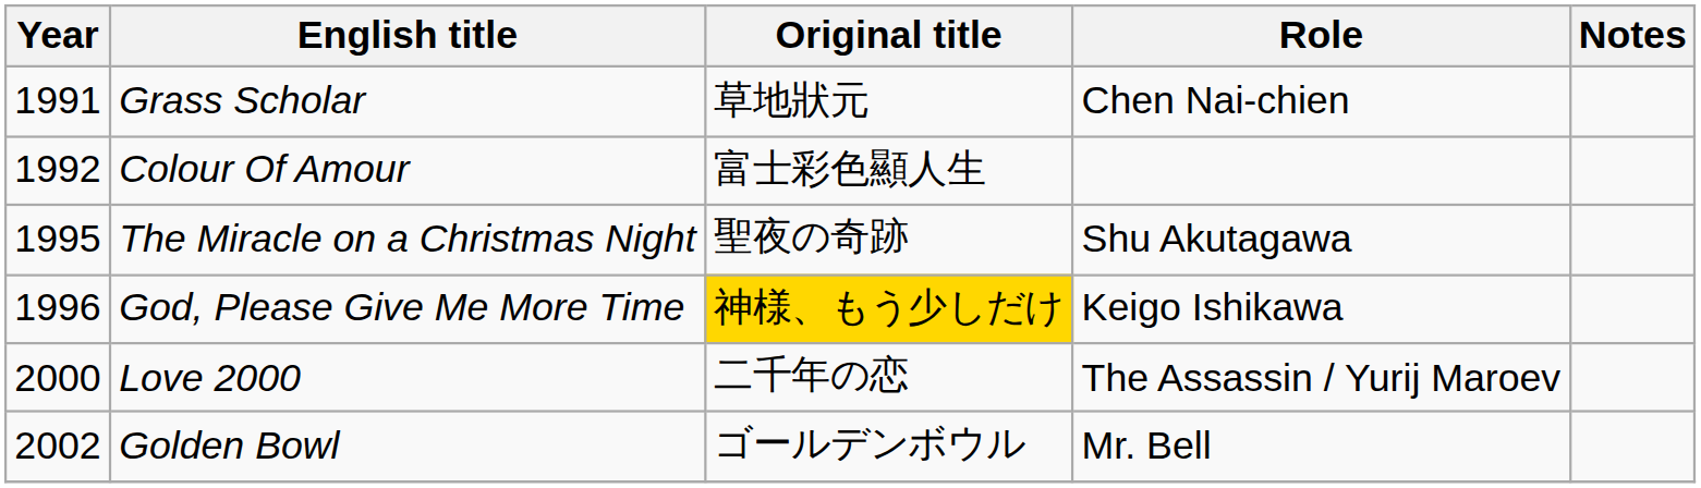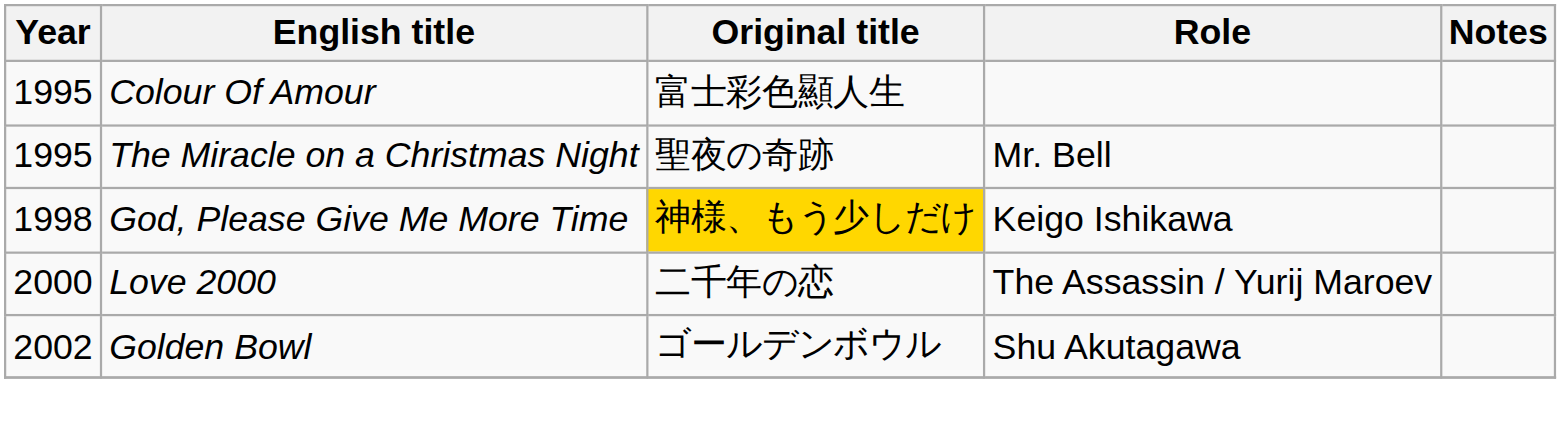- row: 1991 | Grass Scholar | 草地狀元 | Chen Nai-chien
Colour Of Amour | Year: 1992 -> 1995
The Miracle on a Christmas Night | Role: Shu Akutagawa -> Mr. Bell
God, Please Give Me More Time | Year: 1996 -> 1998
Golden Bowl | Role: Mr. Bell -> Shu Akutagawa
